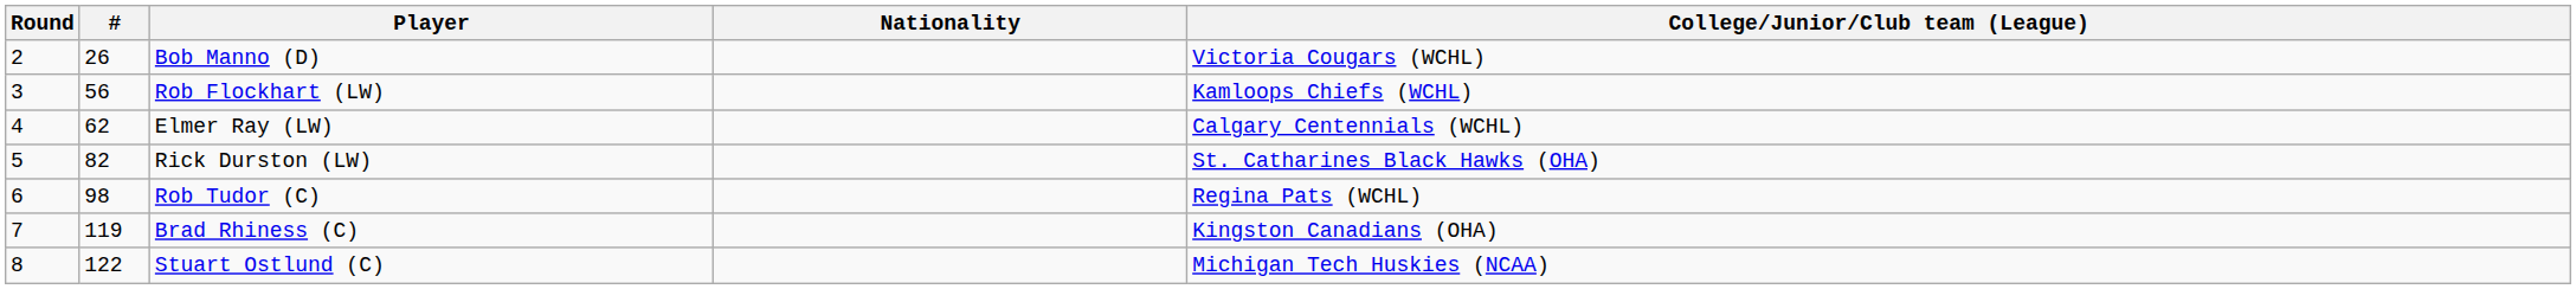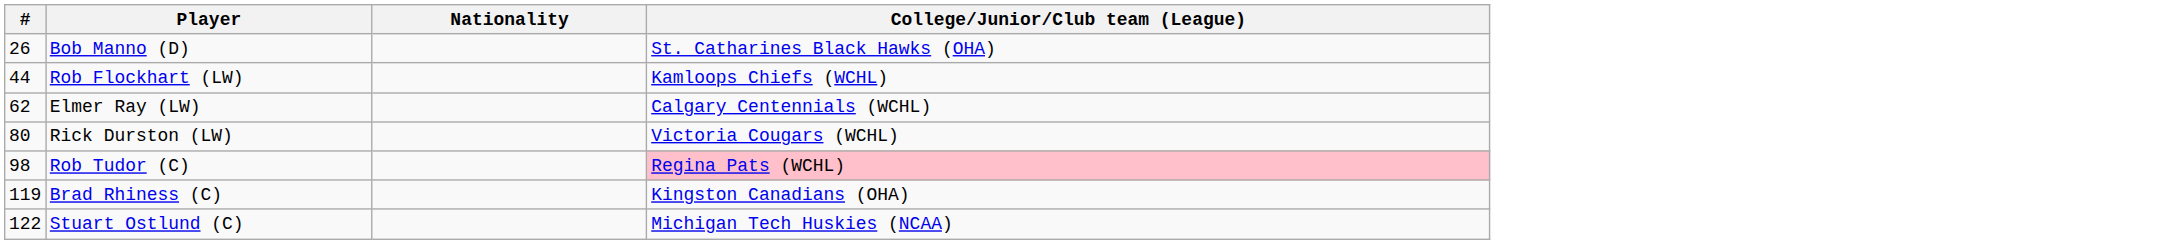- column: Round | 2 | 3 | 4 | 5 | 6 | 7 | 8
Bob Manno (D) | College/Junior/Club team (League): Victoria Cougars (WCHL) -> St. Catharines Black Hawks (OHA)
Rob Flockhart (LW) | #: 56 -> 44
Rick Durston (LW) | #: 82 -> 80
Rick Durston (LW) | College/Junior/Club team (League): St. Catharines Black Hawks (OHA) -> Victoria Cougars (WCHL)
Rob Tudor (C) | College/Junior/Club team (League): no background -> pink background
